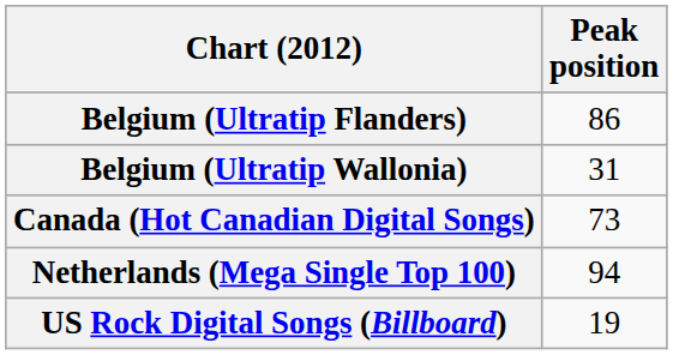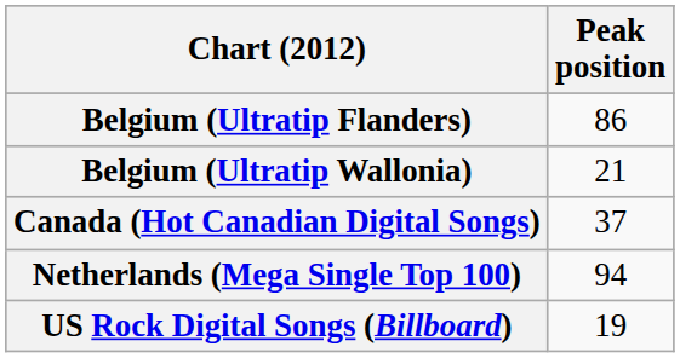Belgium (Ultratip Wallonia) | Peak position: 31 -> 21
Canada (Hot Canadian Digital Songs) | Peak position: 73 -> 37
